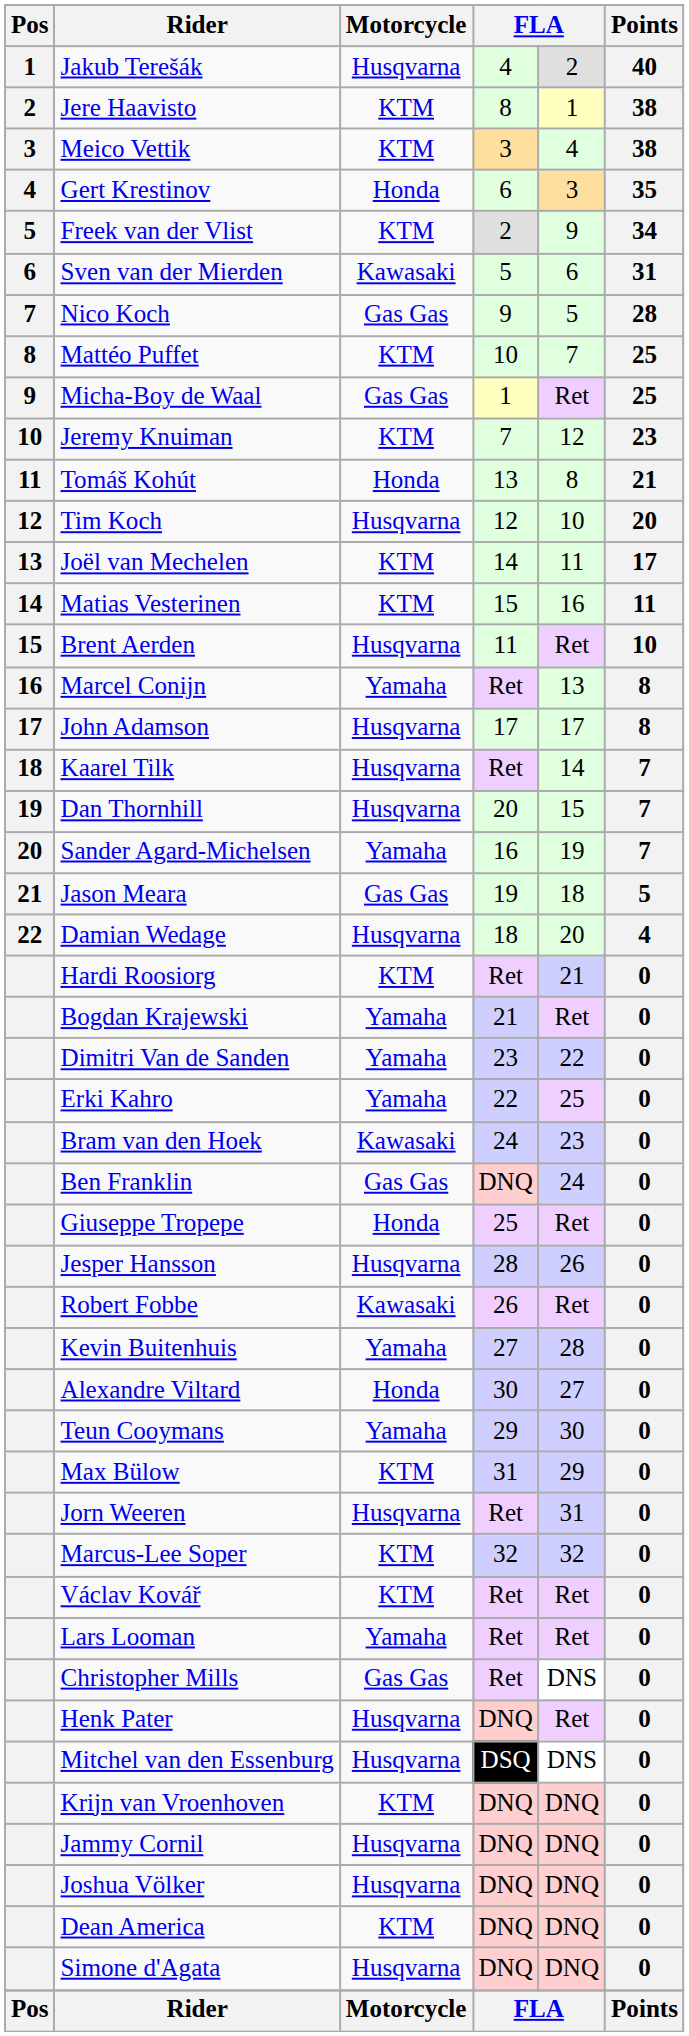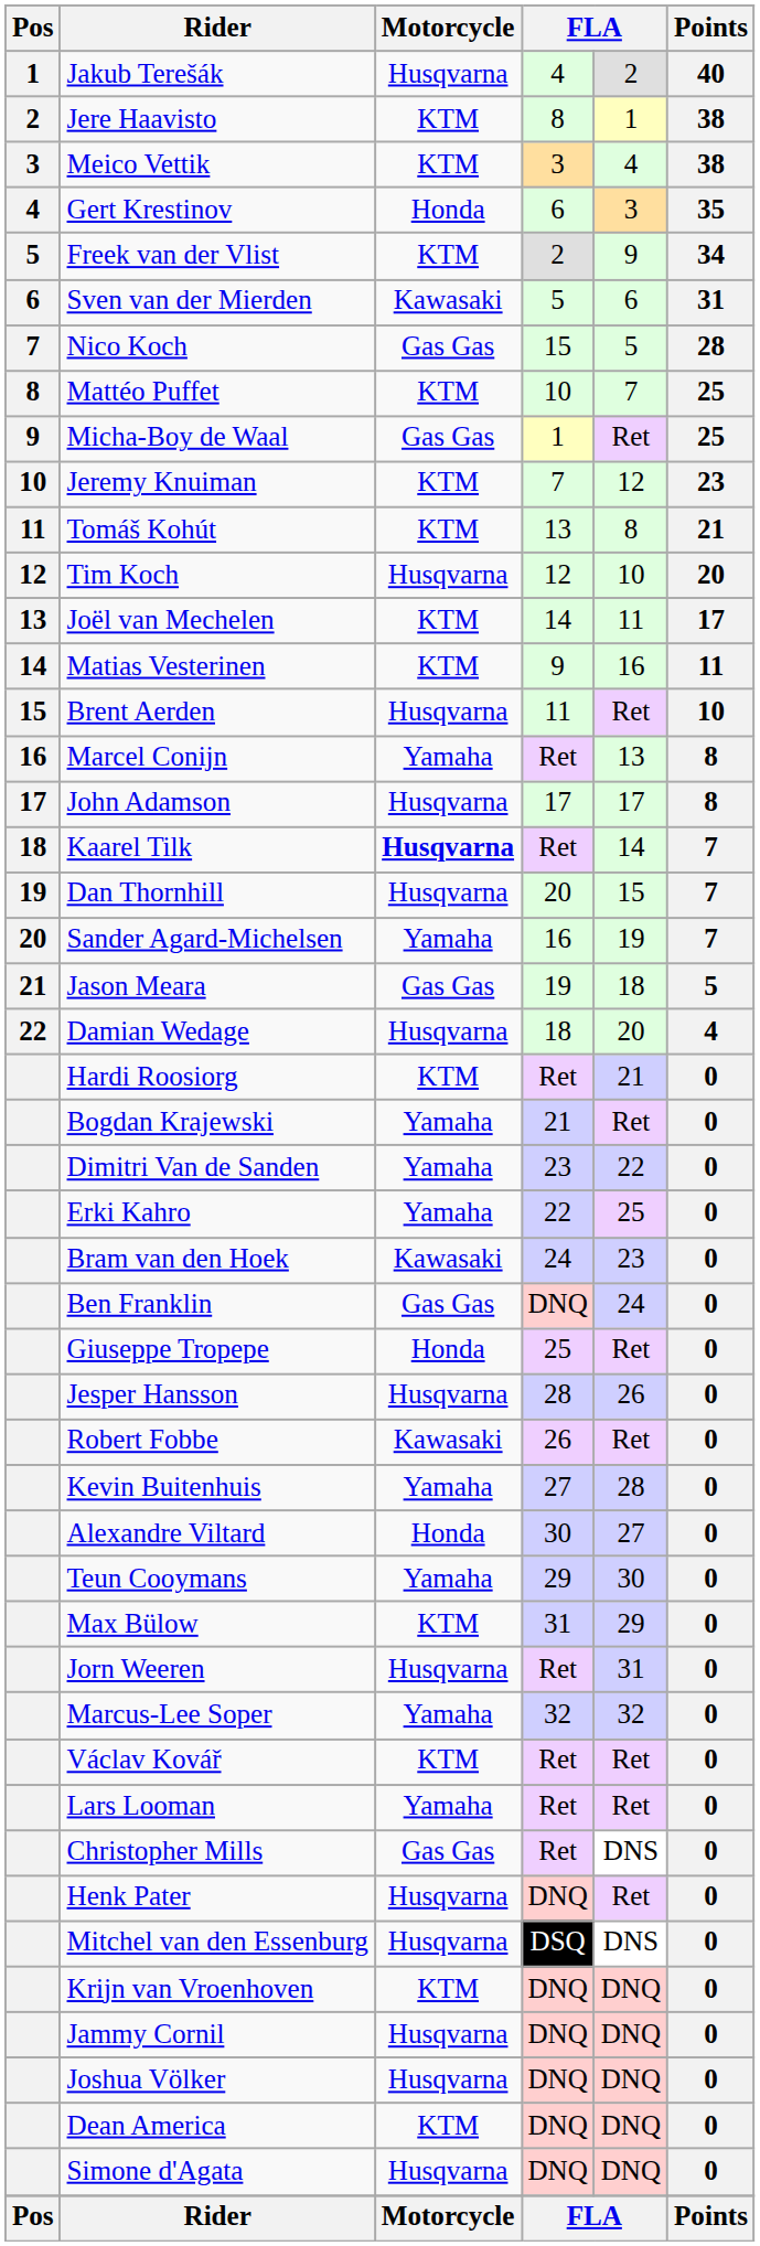Nico Koch | column 4: 9 -> 15
Tomáš Kohút | Motorcycle: Honda -> KTM
Matias Vesterinen | column 4: 15 -> 9
Kaarel Tilk | Motorcycle: normal -> bold
Marcus-Lee Soper | Motorcycle: KTM -> Yamaha
